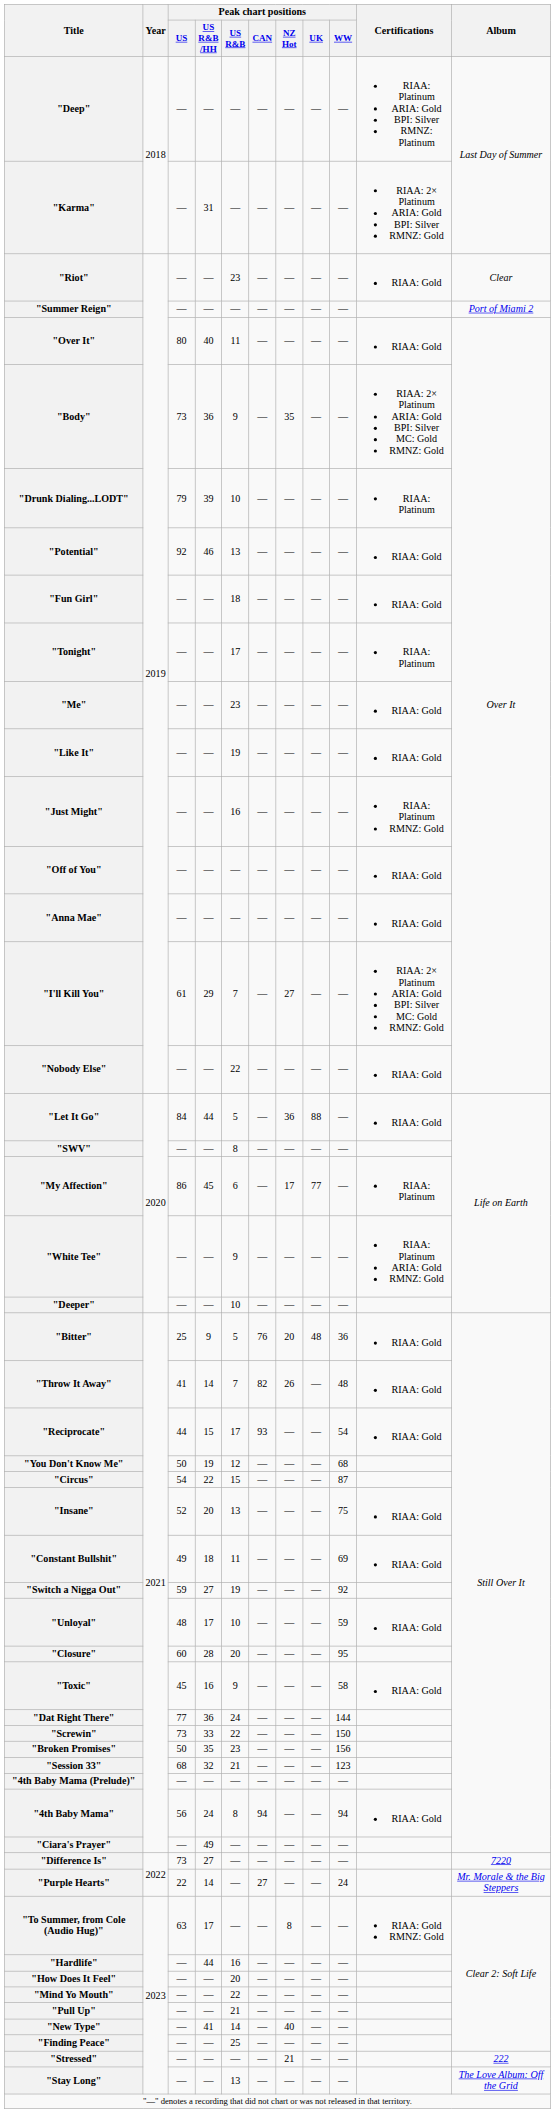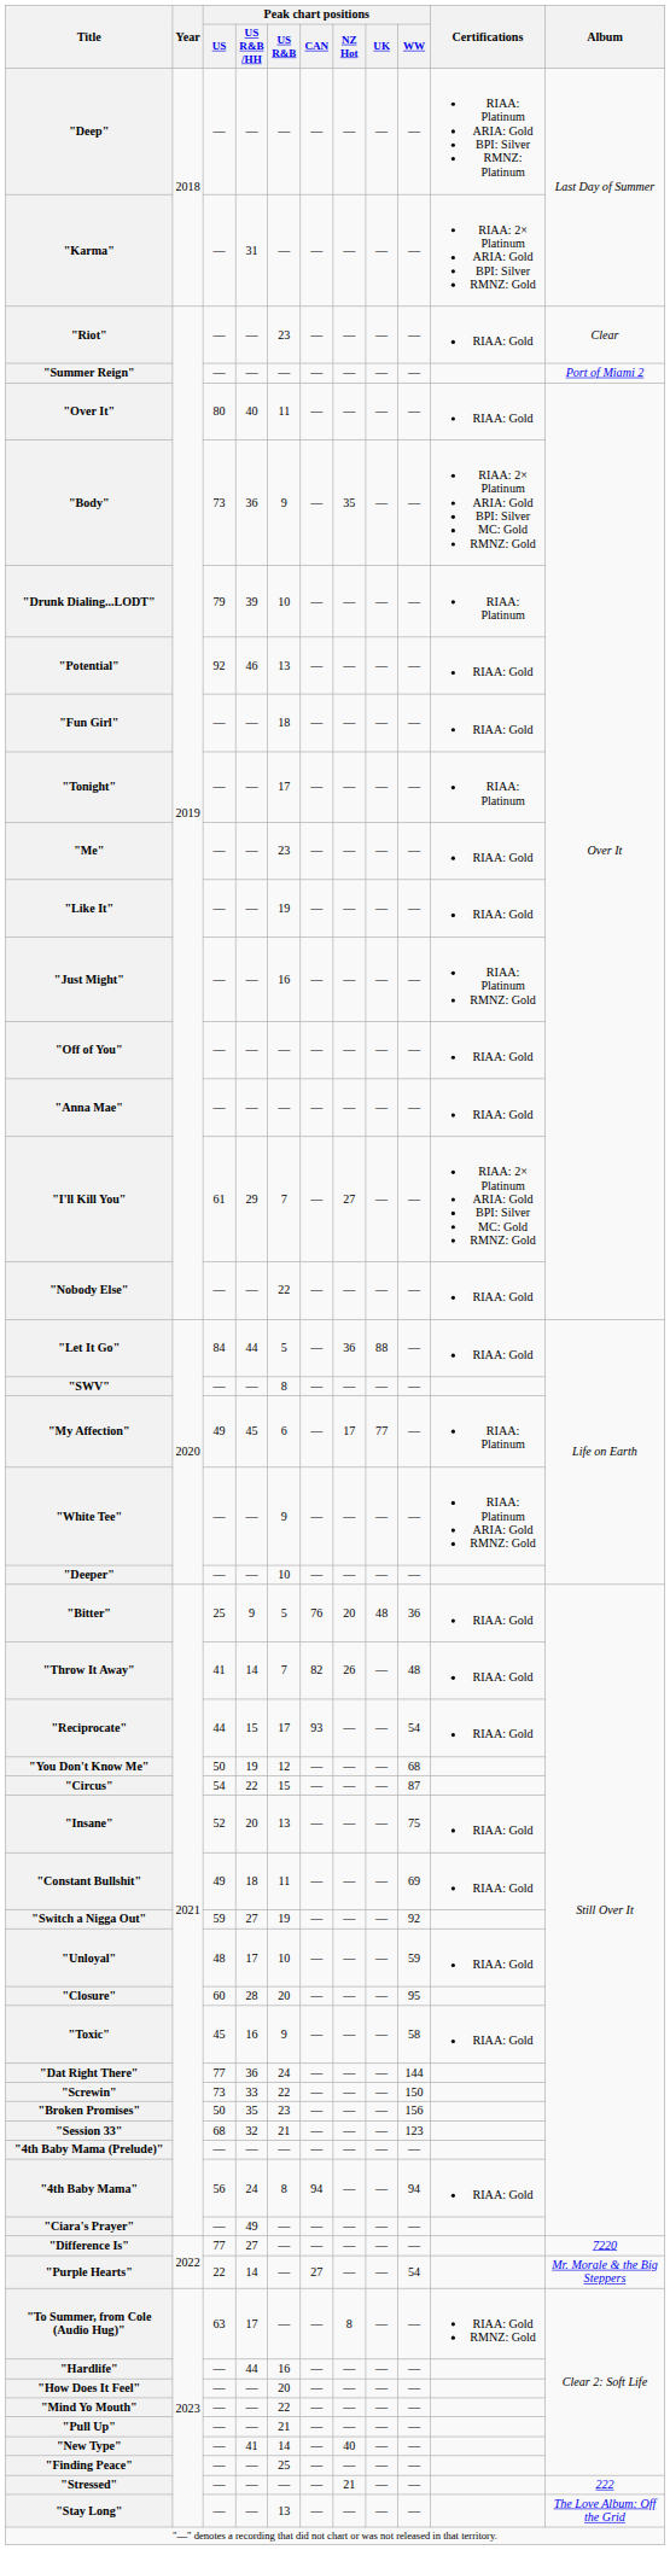"My Affection" | Peak chart positions / US: 86 -> 49
"Difference Is" | Peak chart positions / US: 73 -> 77
"Purple Hearts" | Peak chart positions / WW: 24 -> 54
